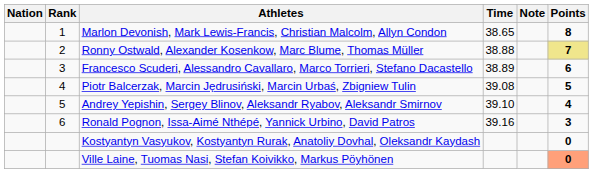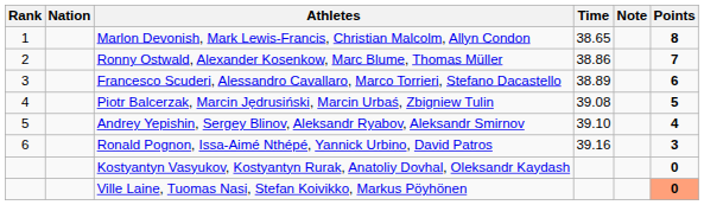columns swapped: Rank <-> Nation
Ronny Ostwald, Alexander Kosenkow, Marc Blume, Thomas Müller | Time: 38.88 -> 38.86
Ronny Ostwald, Alexander Kosenkow, Marc Blume, Thomas Müller | Points: khaki background -> no background
